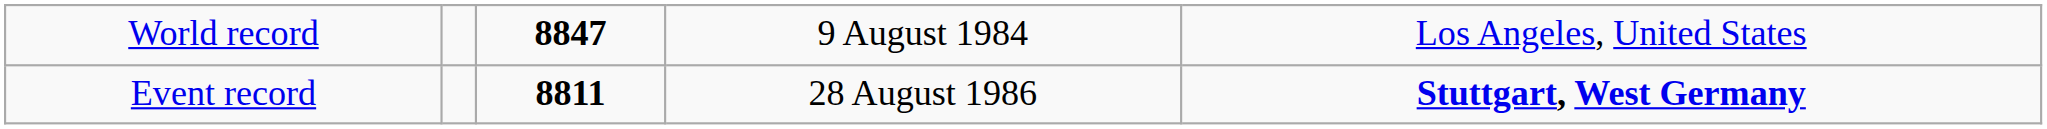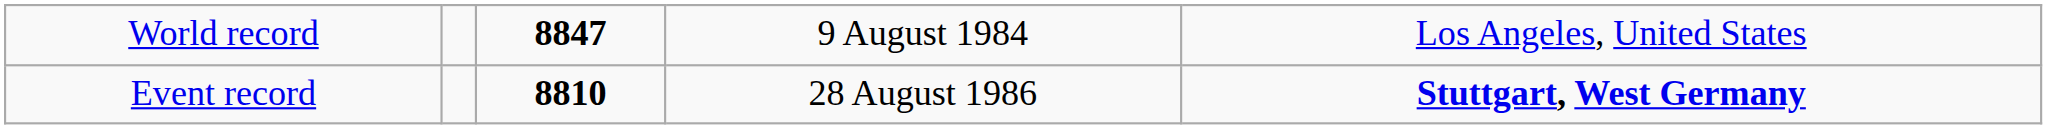Event record | column 3: 8811 -> 8810
